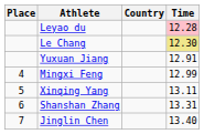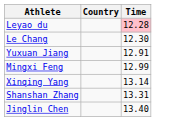- column: Place | 4 | 5 | 6 | 7
Le Chang | Time: khaki background -> no background
Xinqing Yang | Time: 13.11 -> 13.14
